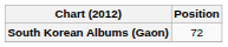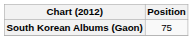South Korean Albums (Gaon) | Position: 72 -> 75
